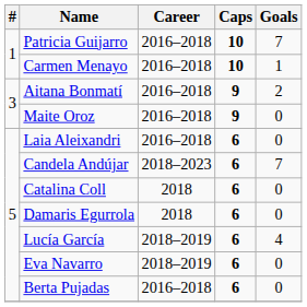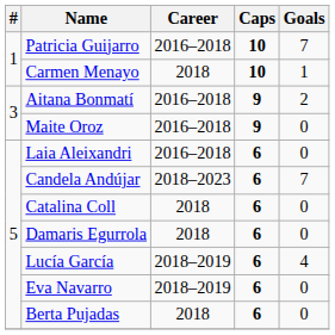Carmen Menayo | Career: 2016–2018 -> 2018
Berta Pujadas | Career: 2016–2018 -> 2018
